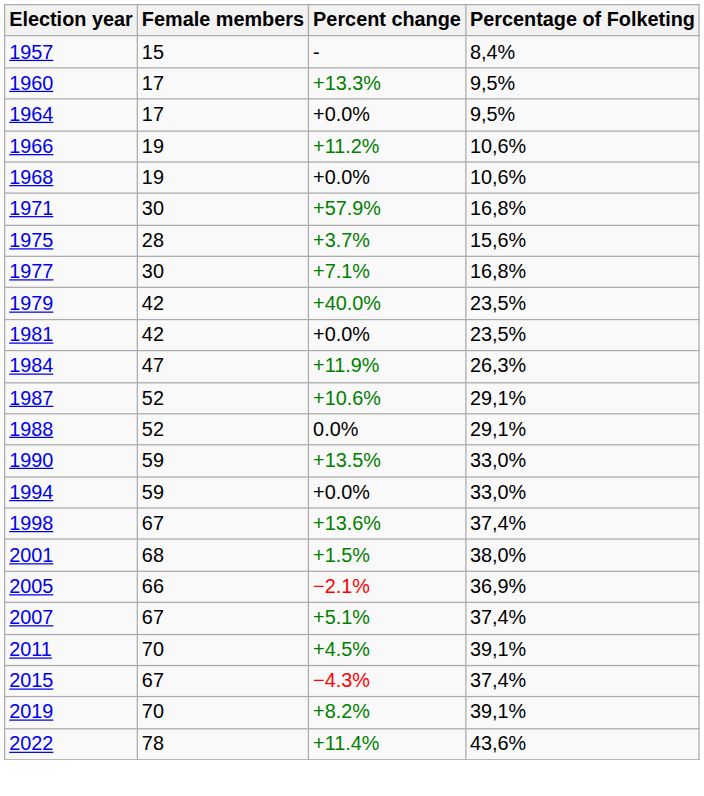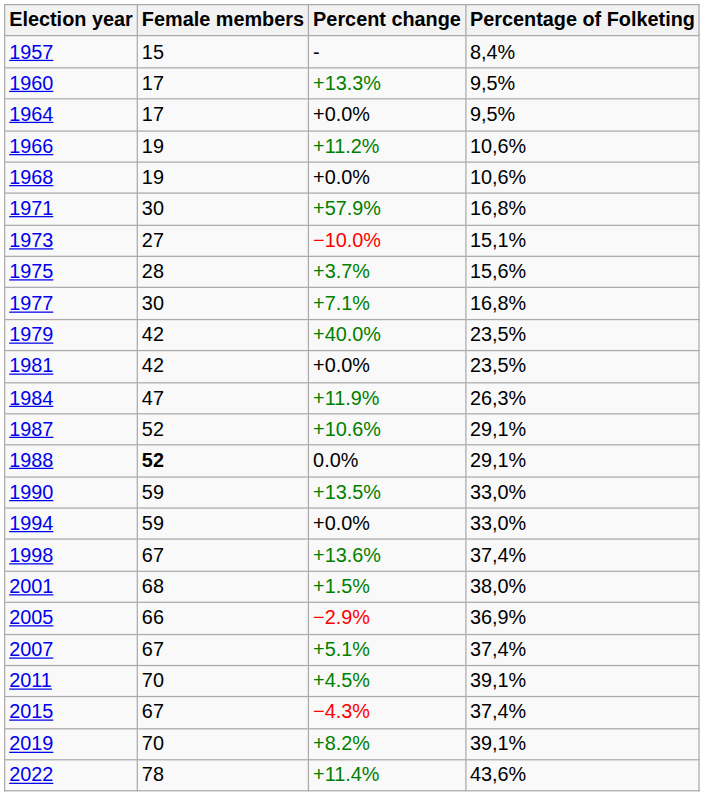+ row: 1973 | 27 | −10.0% | 15,1%
1988 | Female members: normal -> bold
2005 | Percent change: −2.1% -> −2.9%
